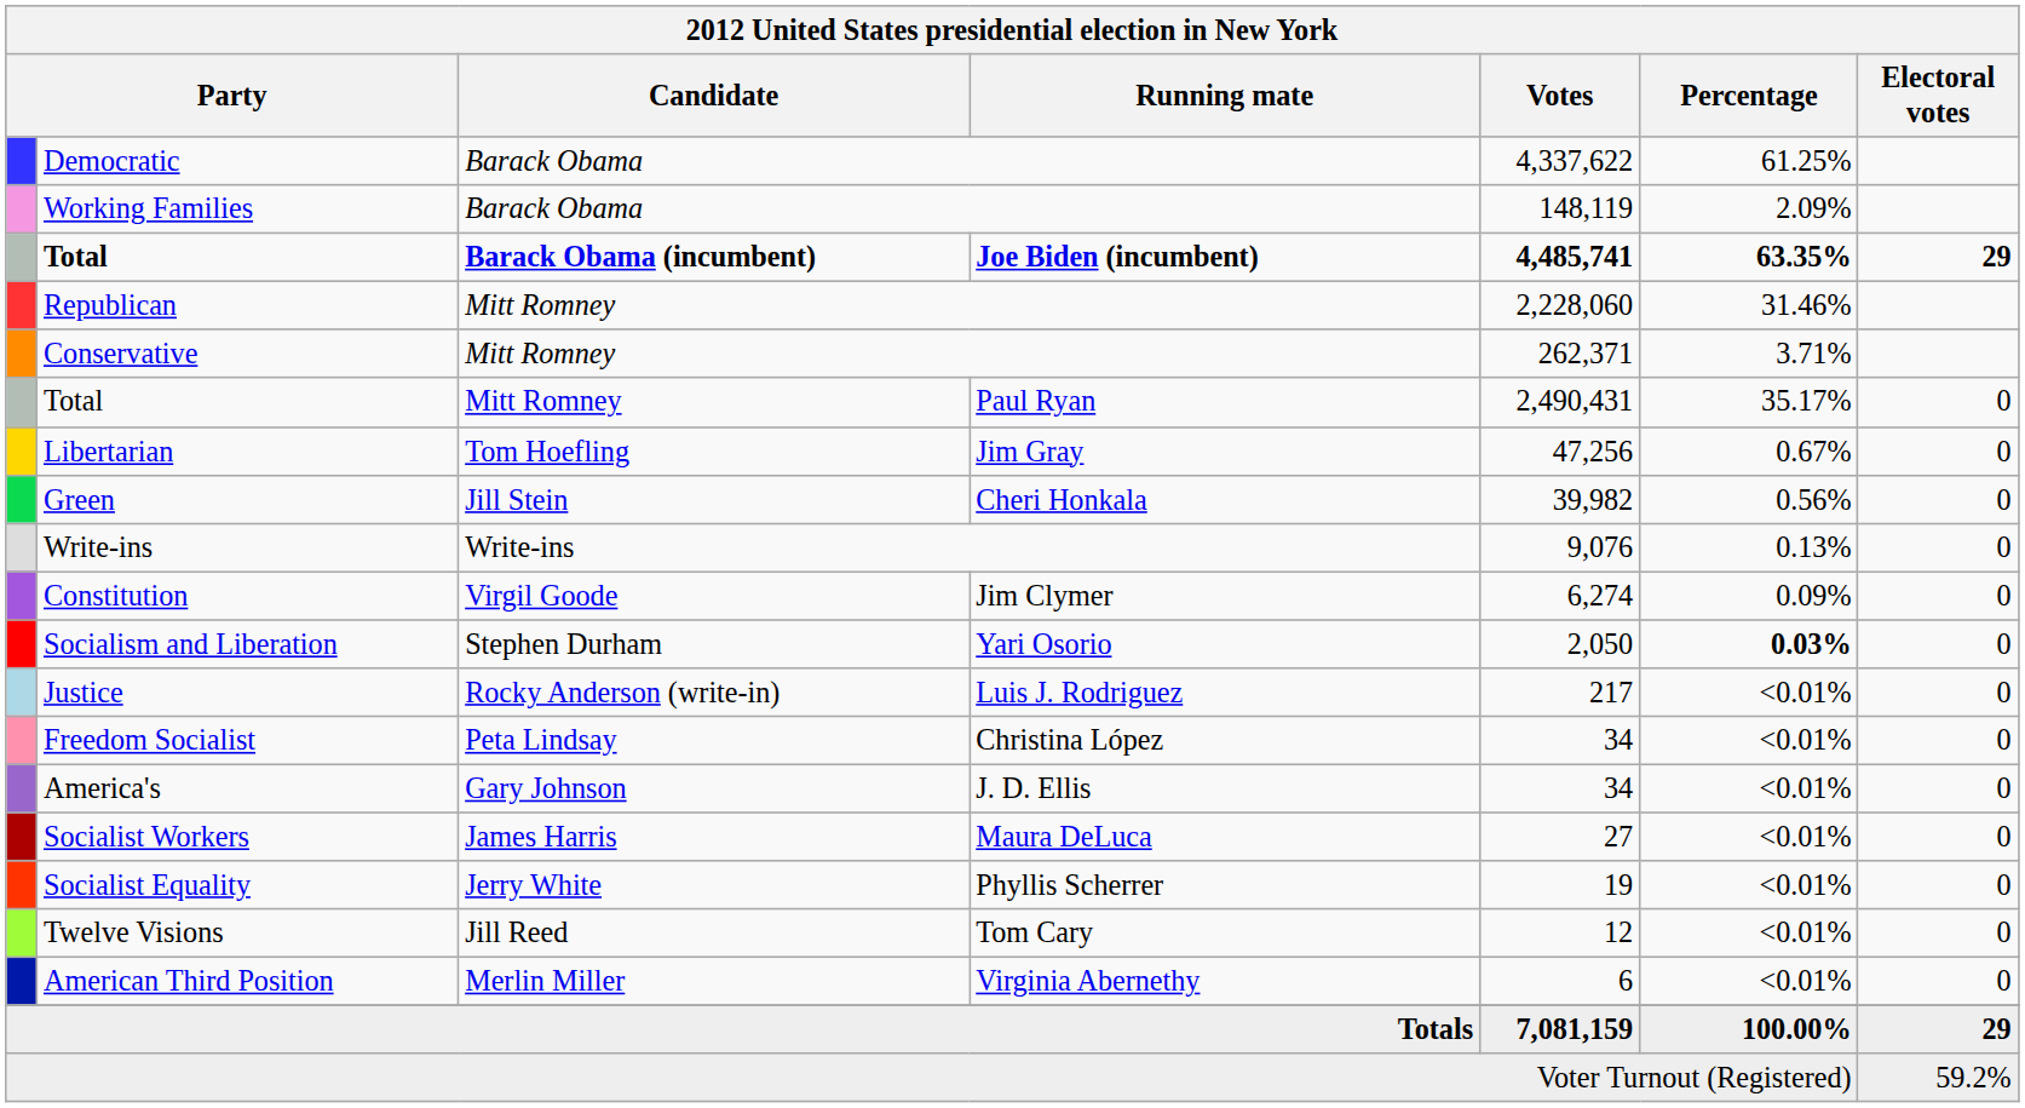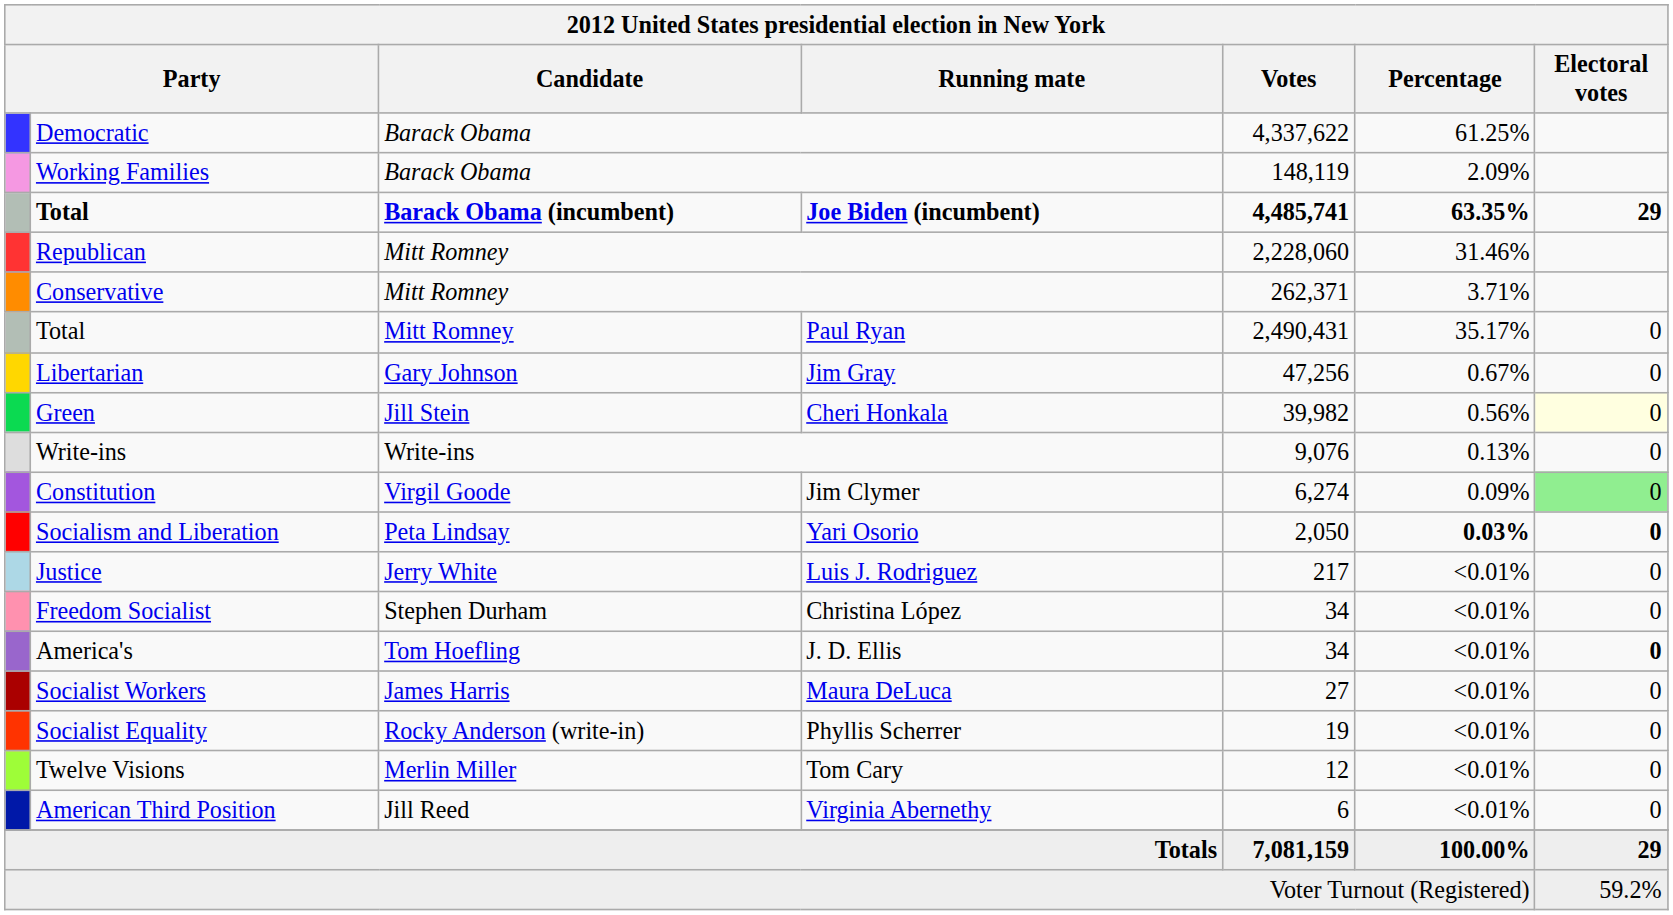Libertarian | Candidate: Tom Hoefling -> Gary Johnson
Green | Electoral votes: no background -> lightyellow background
Constitution | Electoral votes: no background -> lightgreen background
Socialism and Liberation | Candidate: Stephen Durham -> Peta Lindsay
Socialism and Liberation | Electoral votes: normal -> bold
Justice | Candidate: Rocky Anderson (write-in) -> Jerry White
Freedom Socialist | Candidate: Peta Lindsay -> Stephen Durham
America's | Candidate: Gary Johnson -> Tom Hoefling
America's | Electoral votes: normal -> bold
Socialist Equality | Candidate: Jerry White -> Rocky Anderson (write-in)
Twelve Visions | Candidate: Jill Reed -> Merlin Miller
American Third Position | Candidate: Merlin Miller -> Jill Reed
